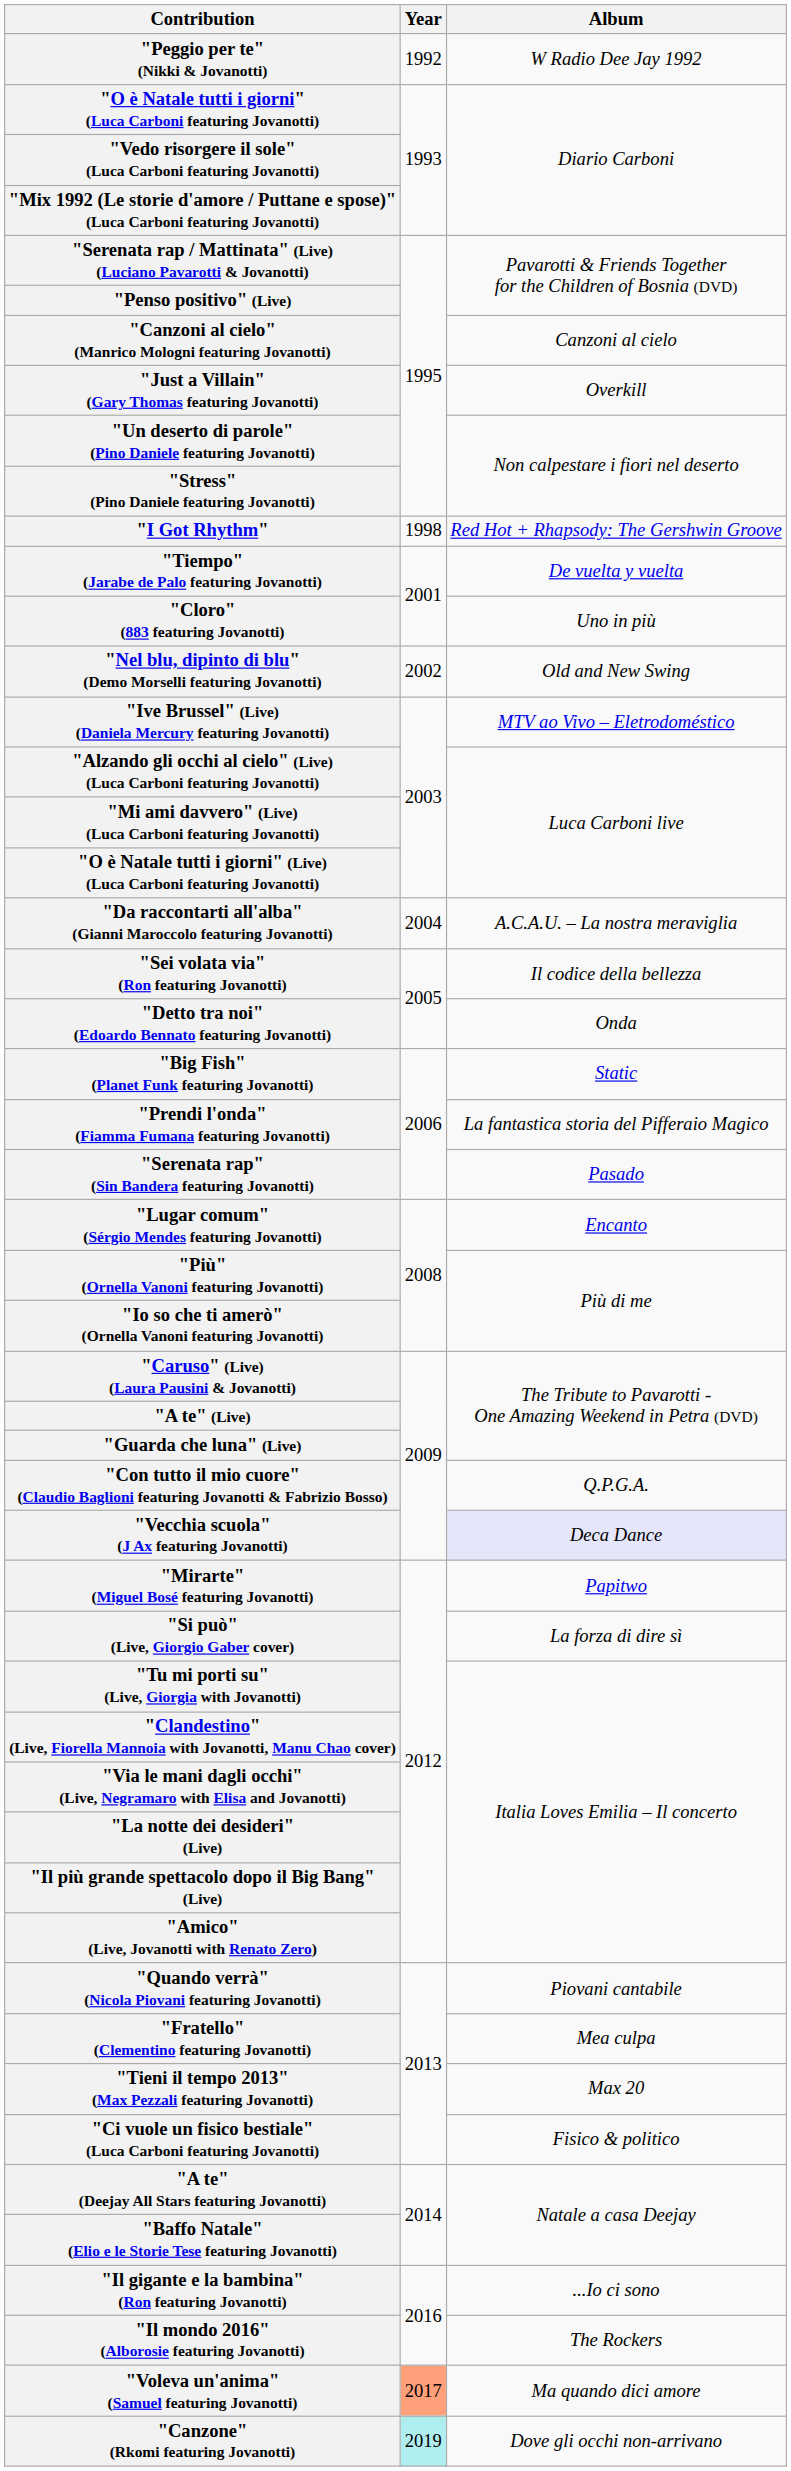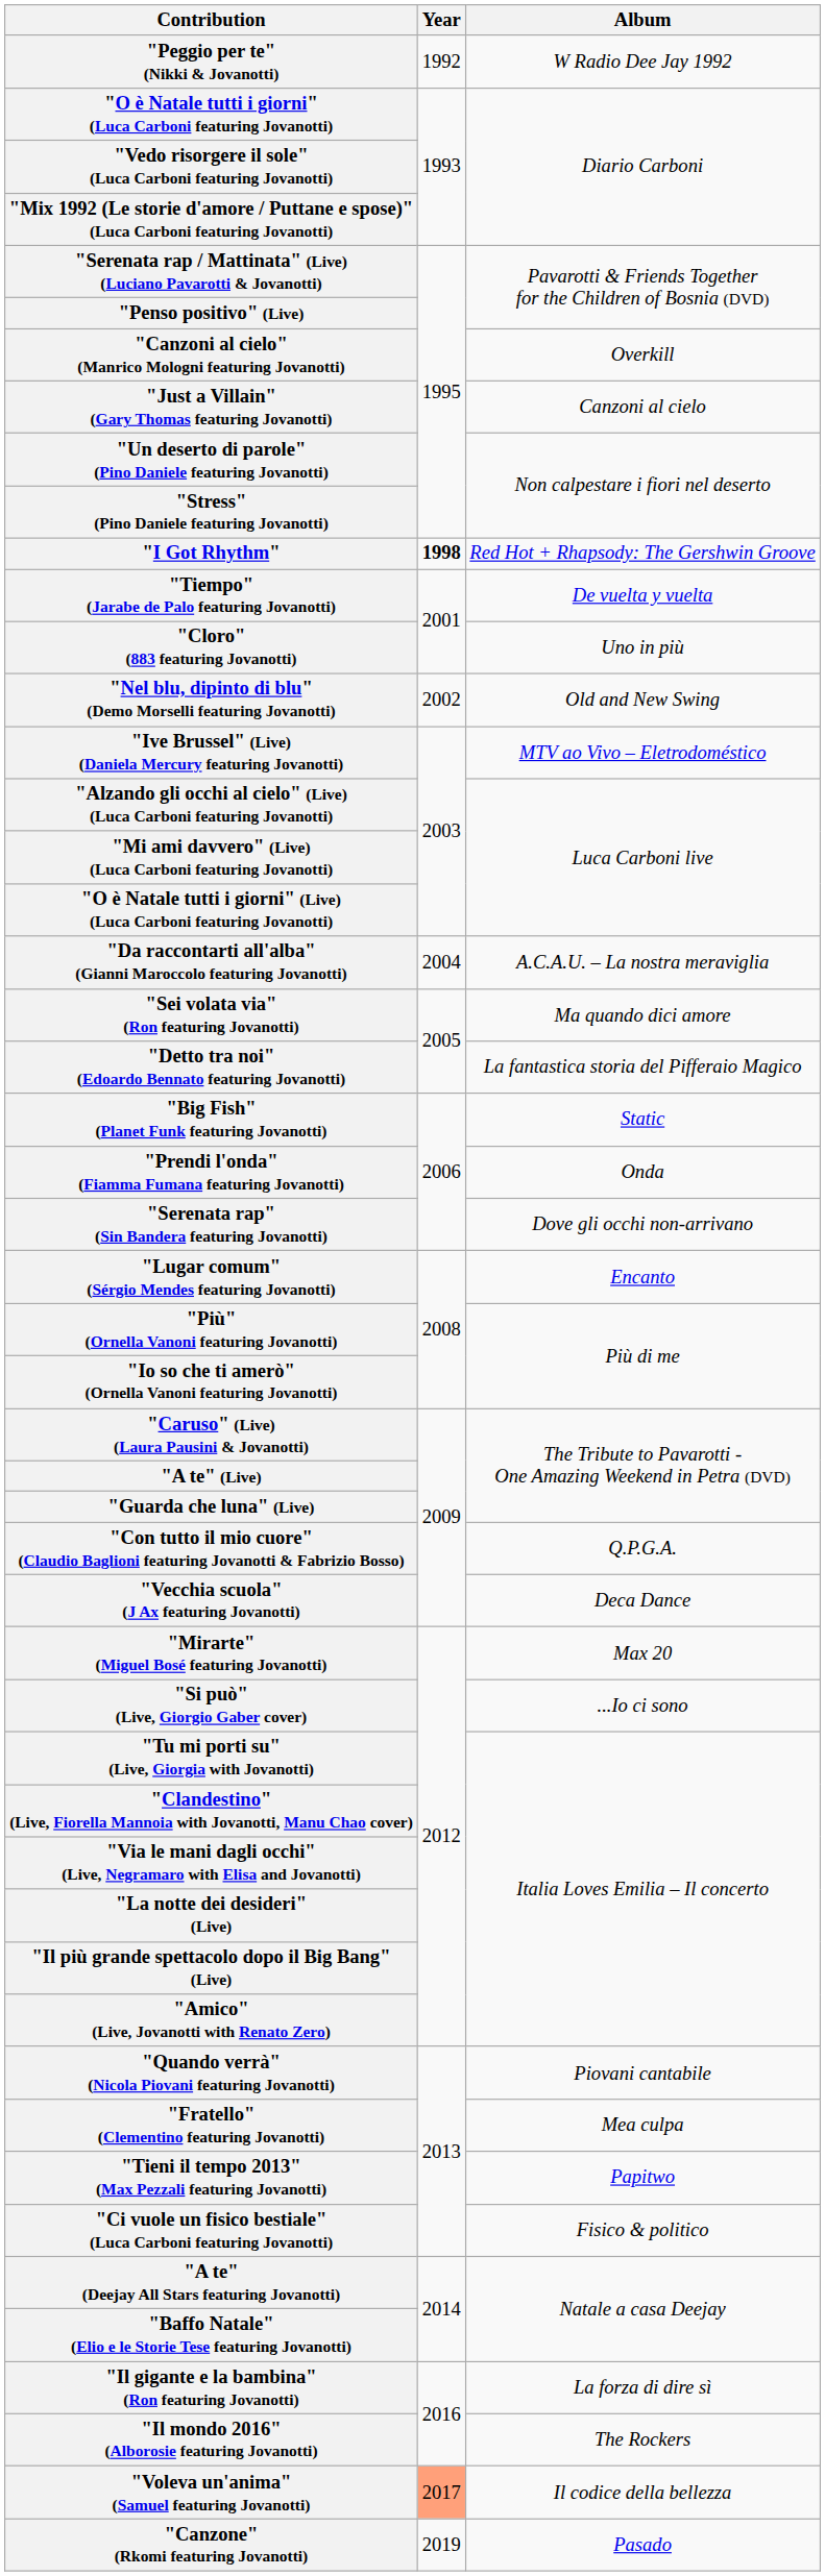"Canzoni al cielo" (Manrico Mologni featuring Jovanotti) | Album: Canzoni al cielo -> Overkill
"Just a Villain" (Gary Thomas featuring Jovanotti) | Album: Overkill -> Canzoni al cielo
"I Got Rhythm" | Year: normal -> bold
"Sei volata via" (Ron featuring Jovanotti) | Album: Il codice della bellezza -> Ma quando dici amore
"Detto tra noi" (Edoardo Bennato featuring Jovanotti) | Album: Onda -> La fantastica storia del Pifferaio Magico
"Prendi l'onda" (Fiamma Fumana featuring Jovanotti) | Album: La fantastica storia del Pifferaio Magico -> Onda
"Serenata rap" (Sin Bandera featuring Jovanotti) | Album: Pasado -> Dove gli occhi non-arrivano
"Vecchia scuola" (J Ax featuring Jovanotti) | Album: lavender background -> no background
"Mirarte" (Miguel Bosé featuring Jovanotti) | Album: Papitwo -> Max 20
"Si può" (Live, Giorgio Gaber cover) | Album: La forza di dire sì -> ...Io ci sono
"Tieni il tempo 2013" (Max Pezzali featuring Jovanotti) | Album: Max 20 -> Papitwo
"Il gigante e la bambina" (Ron featuring Jovanotti) | Album: ...Io ci sono -> La forza di dire sì
"Voleva un'anima" (Samuel featuring Jovanotti) | Album: Ma quando dici amore -> Il codice della bellezza
"Canzone" (Rkomi featuring Jovanotti) | Year: paleturquoise background -> no background
"Canzone" (Rkomi featuring Jovanotti) | Album: Dove gli occhi non-arrivano -> Pasado
